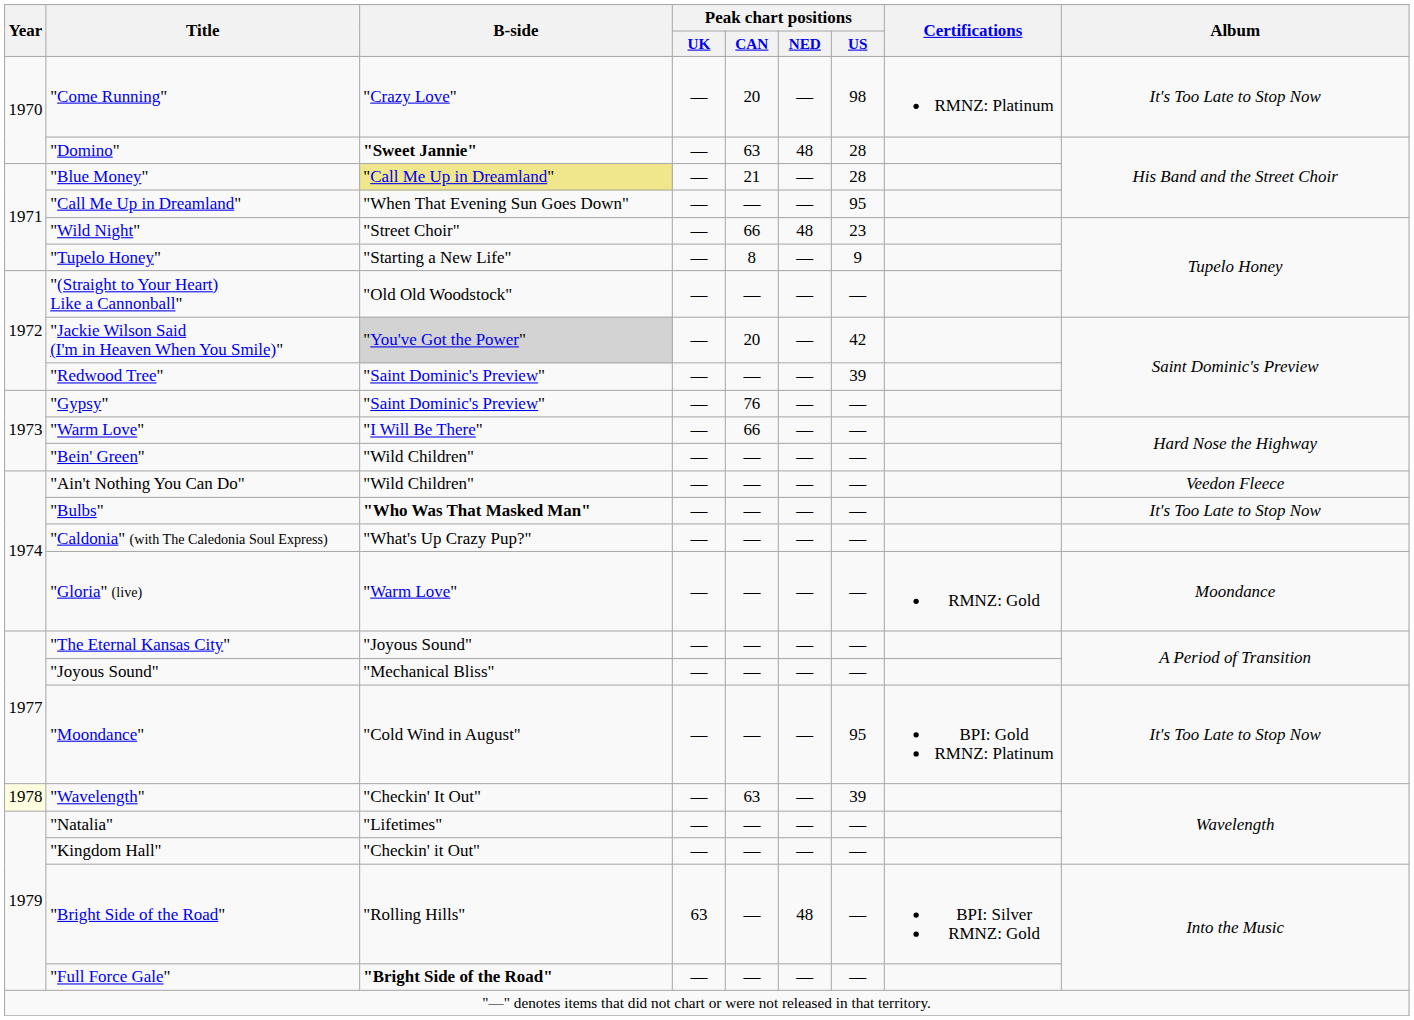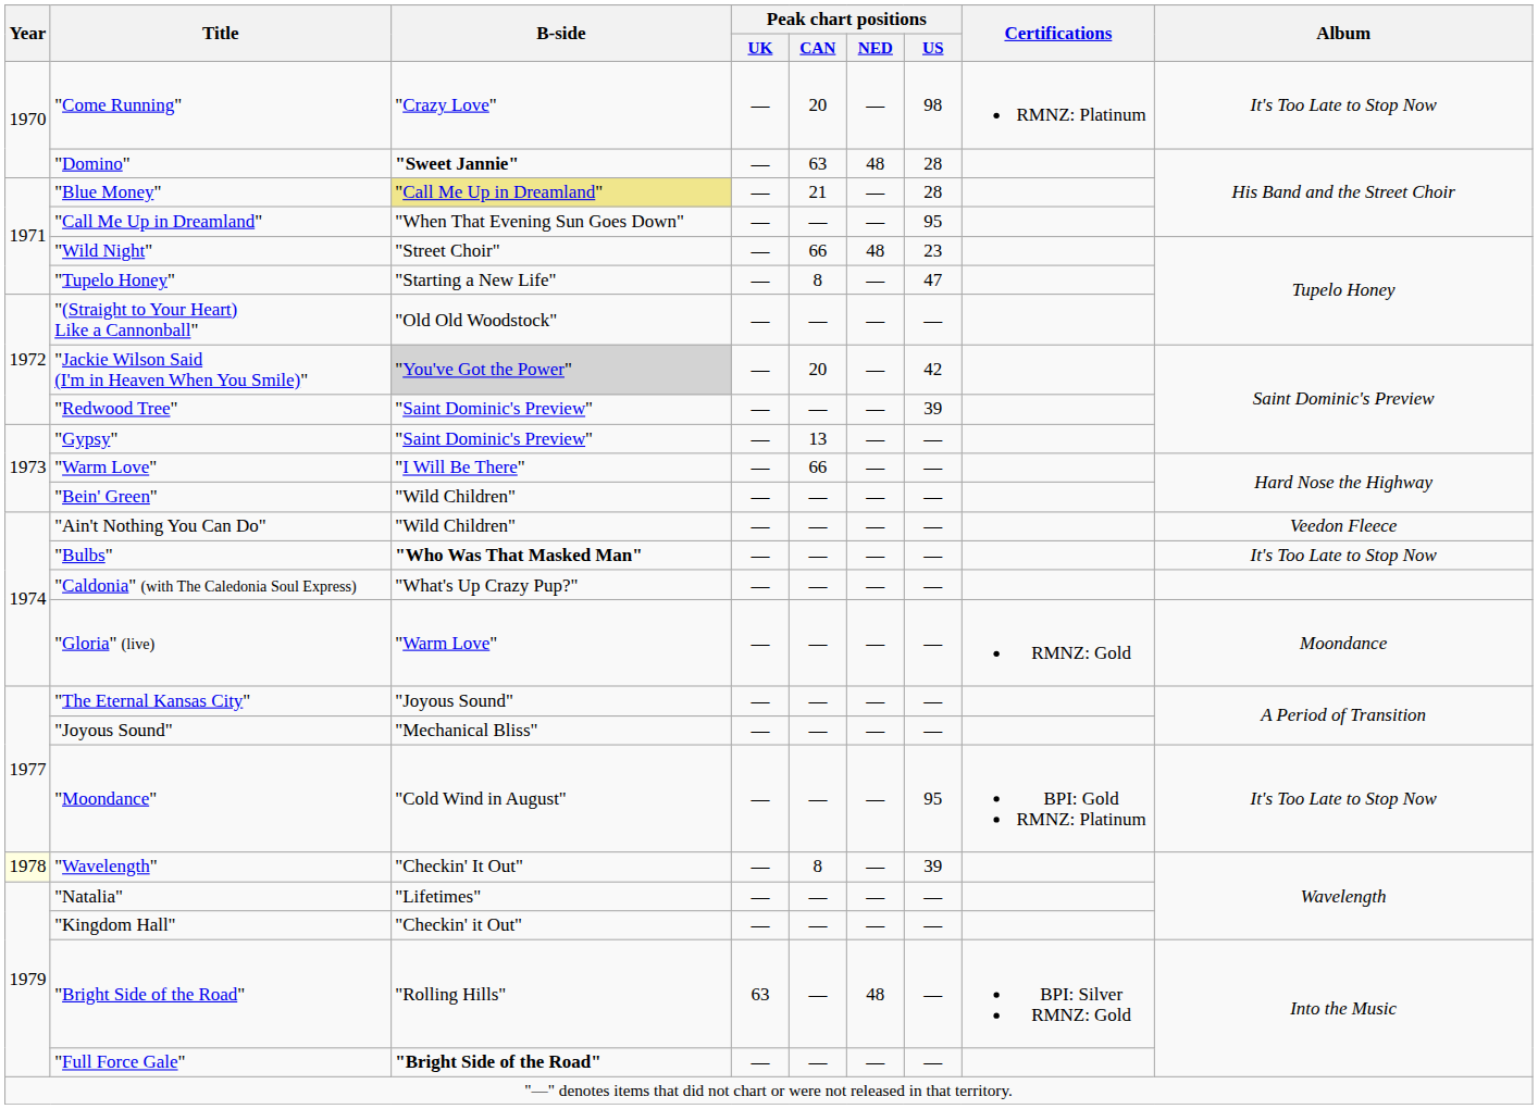"Tupelo Honey" | Peak chart positions / US: 9 -> 47
"Gypsy" | Peak chart positions / CAN: 76 -> 13
"Wavelength" | Peak chart positions / CAN: 63 -> 8
